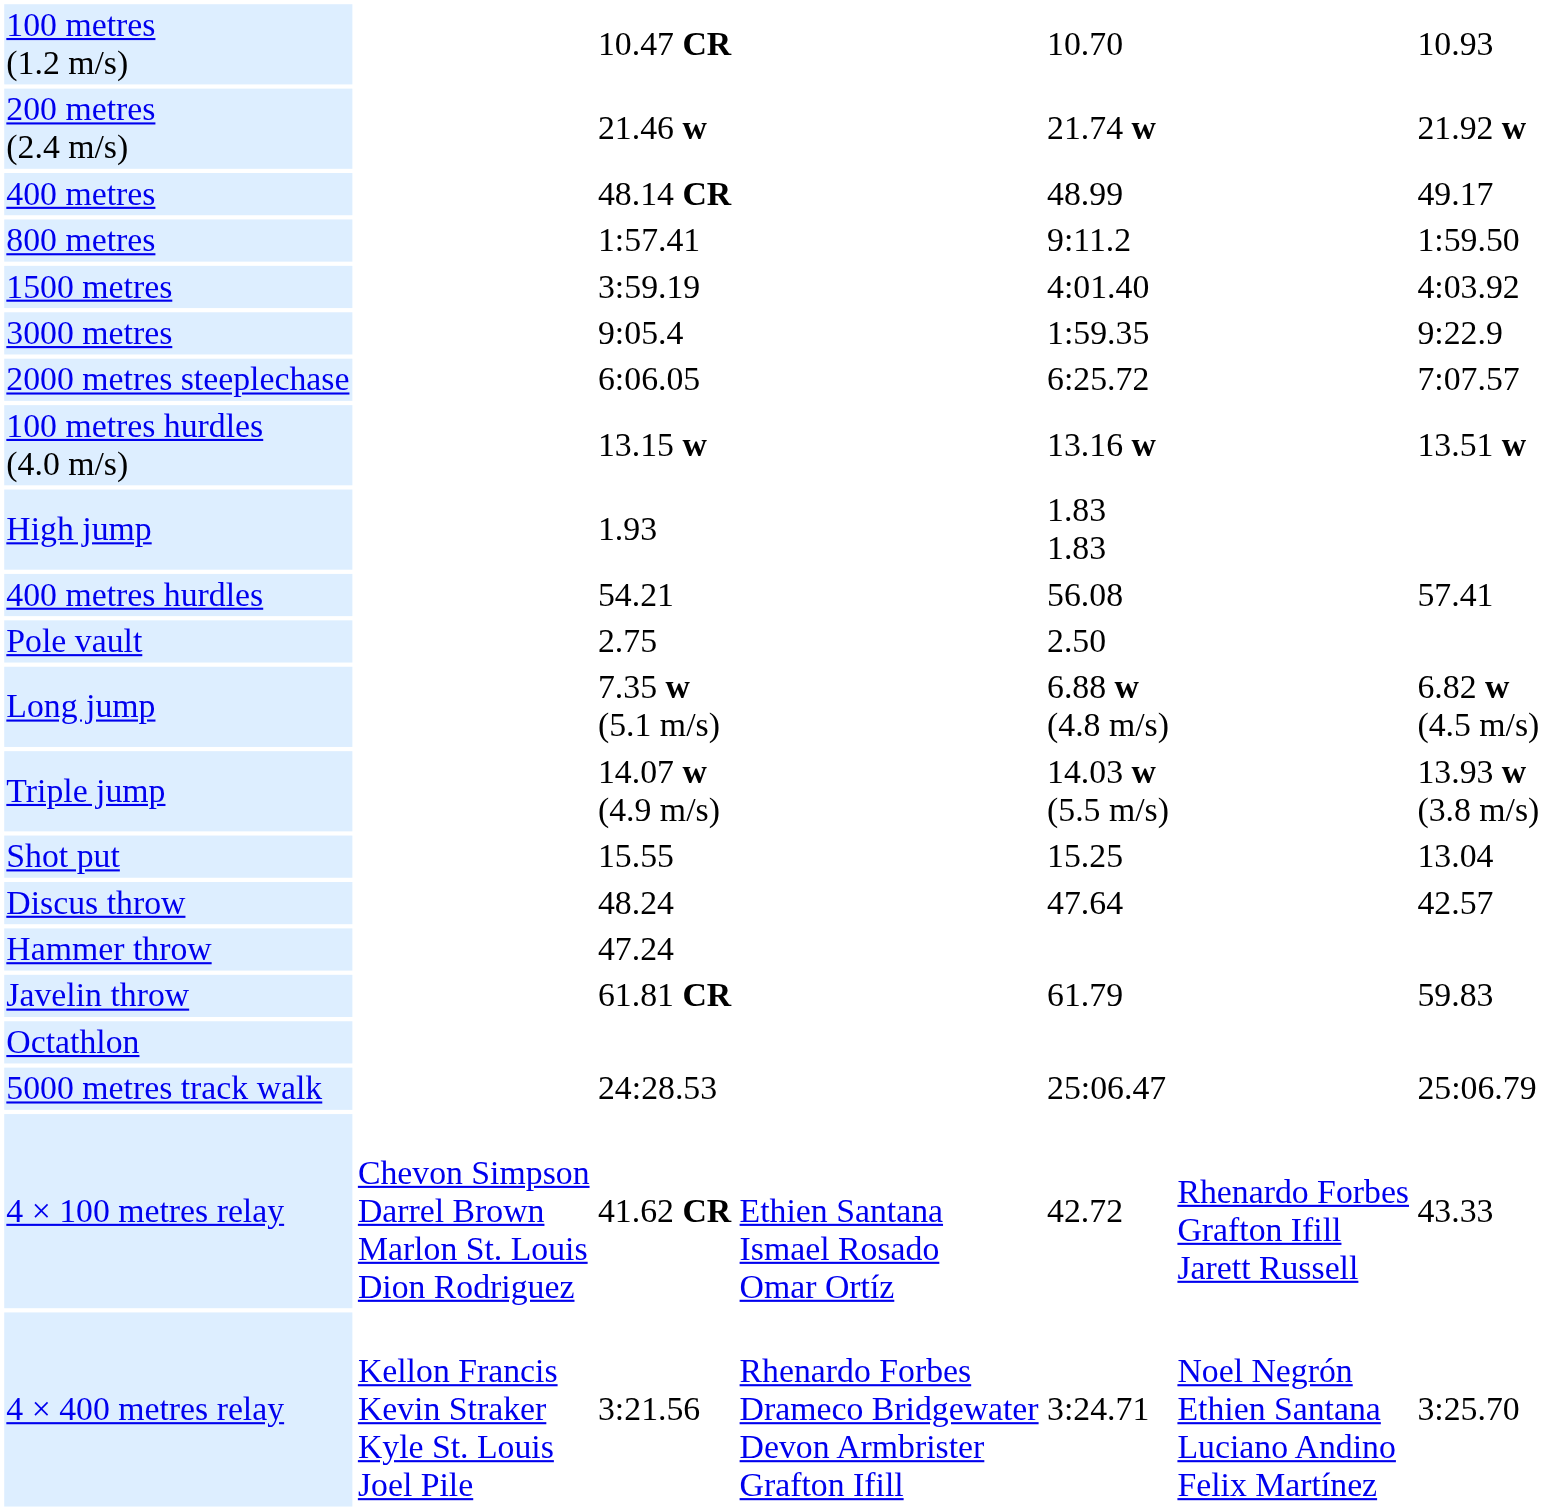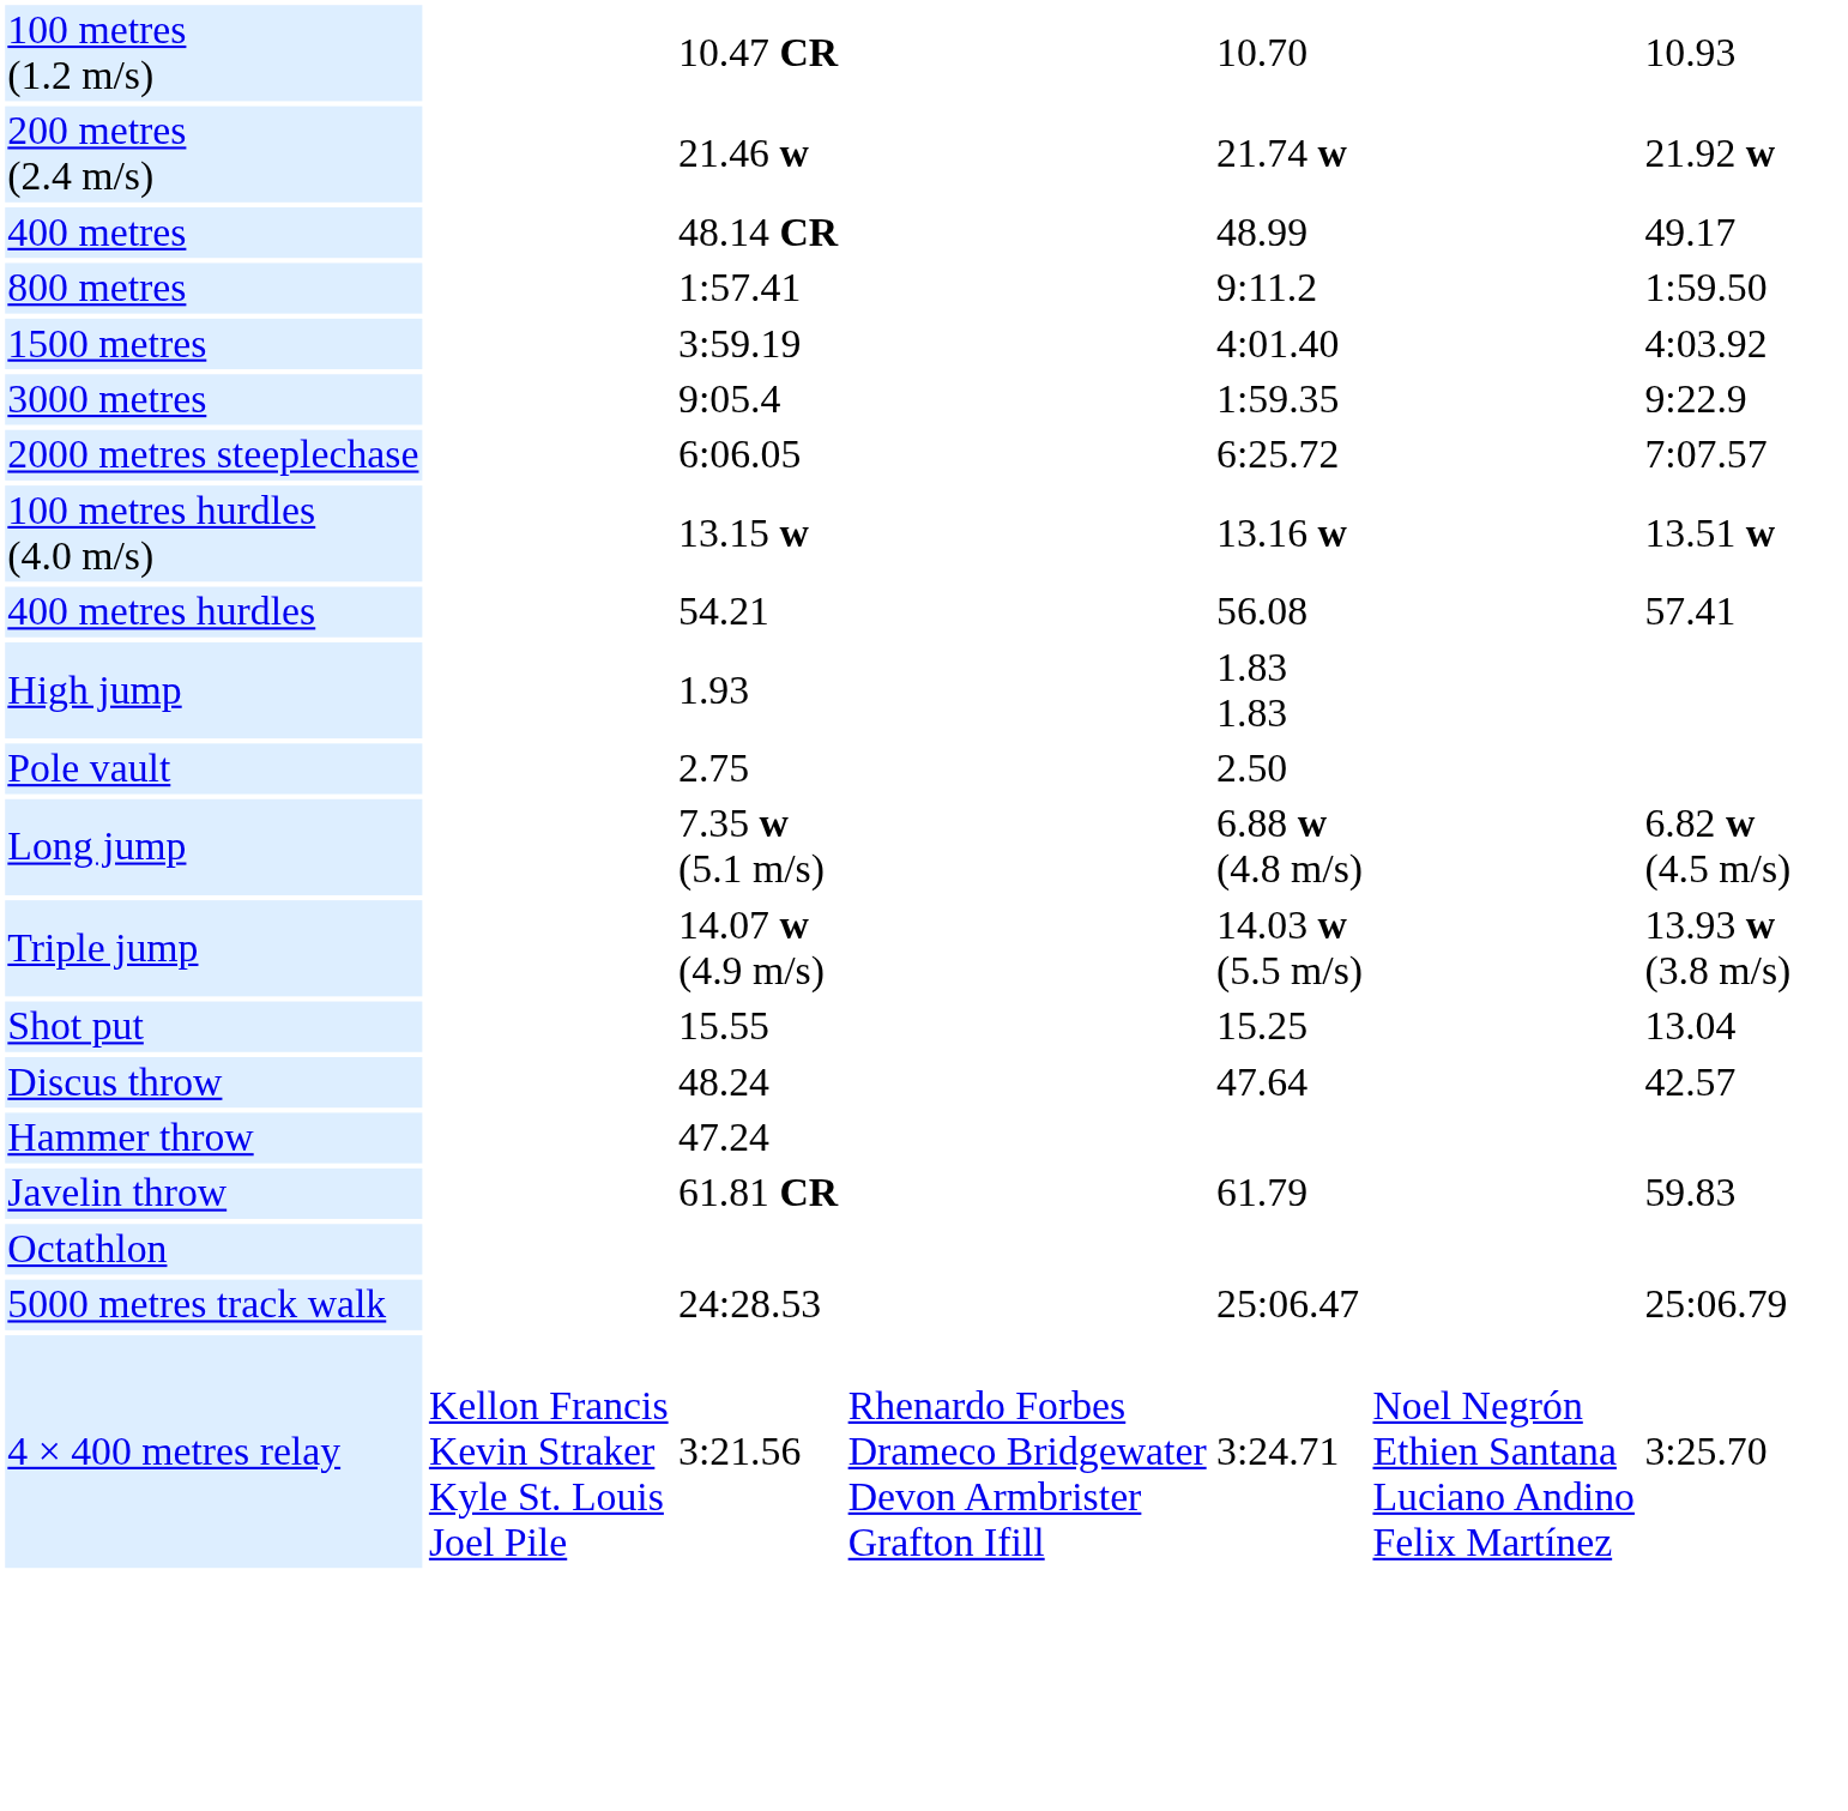rows swapped: 400 metres hurdles <-> High jump
- row: 4 × 100 metres relay | Chevon Simpson Darrel Brown Marlon St. Louis Dion Rodriguez | 41.62 CR | Ethien Santana Ismael Rosado Omar Ortíz | 42.72 | Rhenardo Forbes Grafton Ifill Jarett Russell | 43.33
